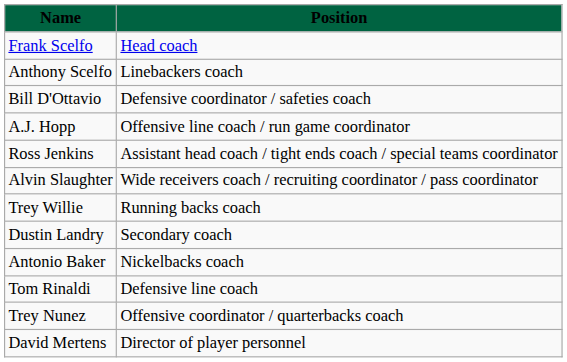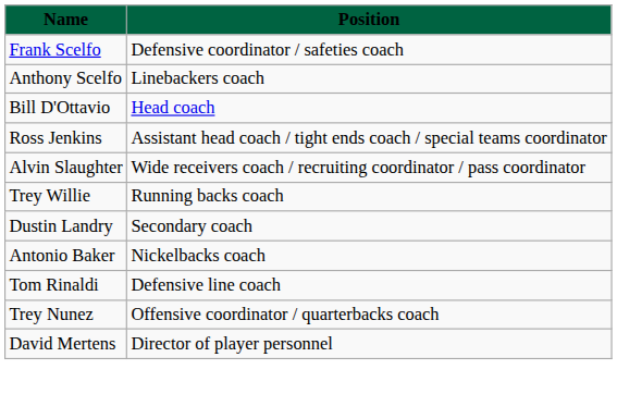Frank Scelfo | Position: Head coach -> Defensive coordinator / safeties coach
Bill D'Ottavio | Position: Defensive coordinator / safeties coach -> Head coach
- row: A.J. Hopp | Offensive line coach / run game coordinator
